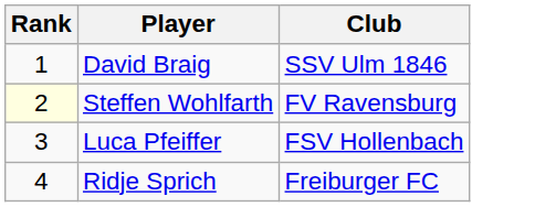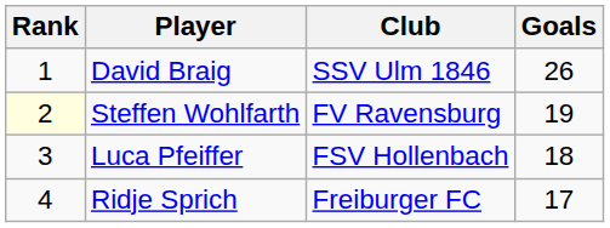+ column: Goals | 26 | 19 | 18 | 17
